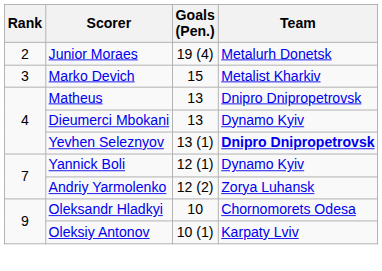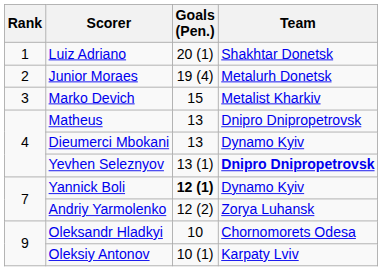+ row: 1 | Luiz Adriano | 20 (1) | Shakhtar Donetsk
Yannick Boli | Goals (Pen.): normal -> bold
